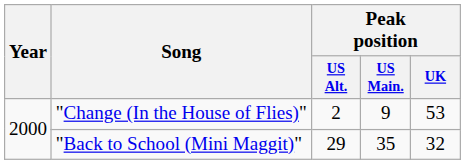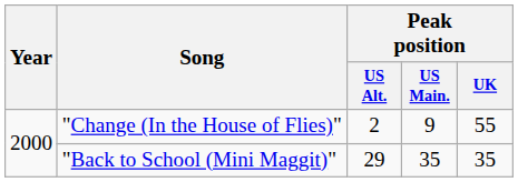"Change (In the House of Flies)" | Peak position / UK: 53 -> 55
"Back to School (Mini Maggit)" | Peak position / UK: 32 -> 35
